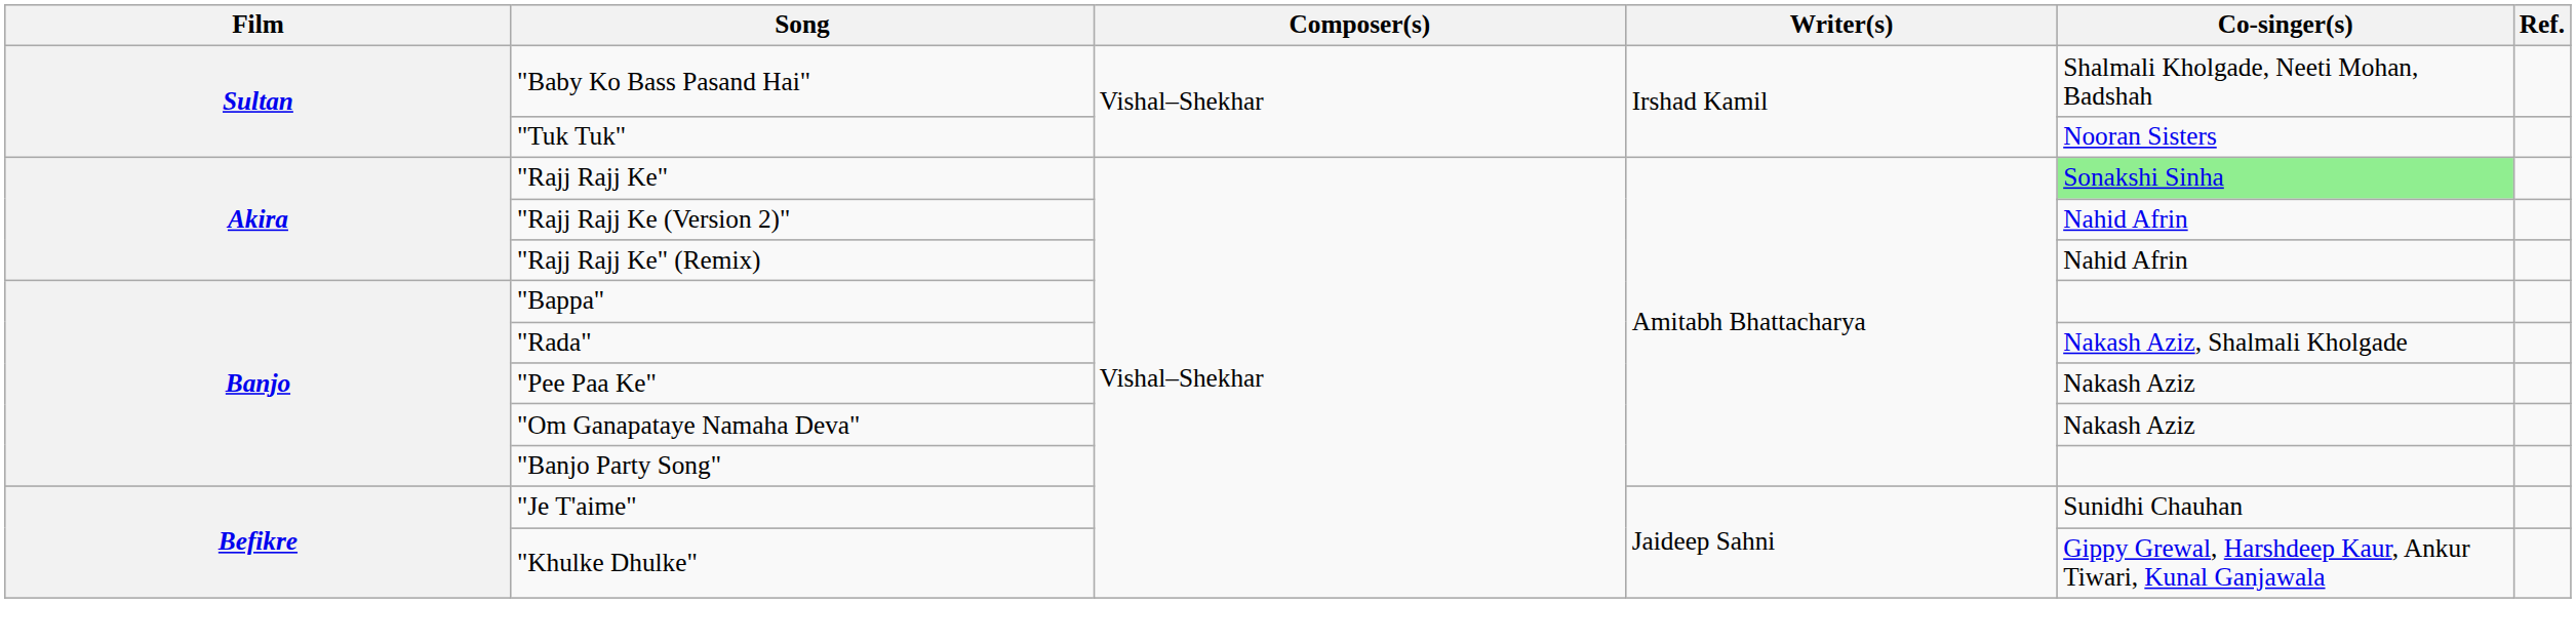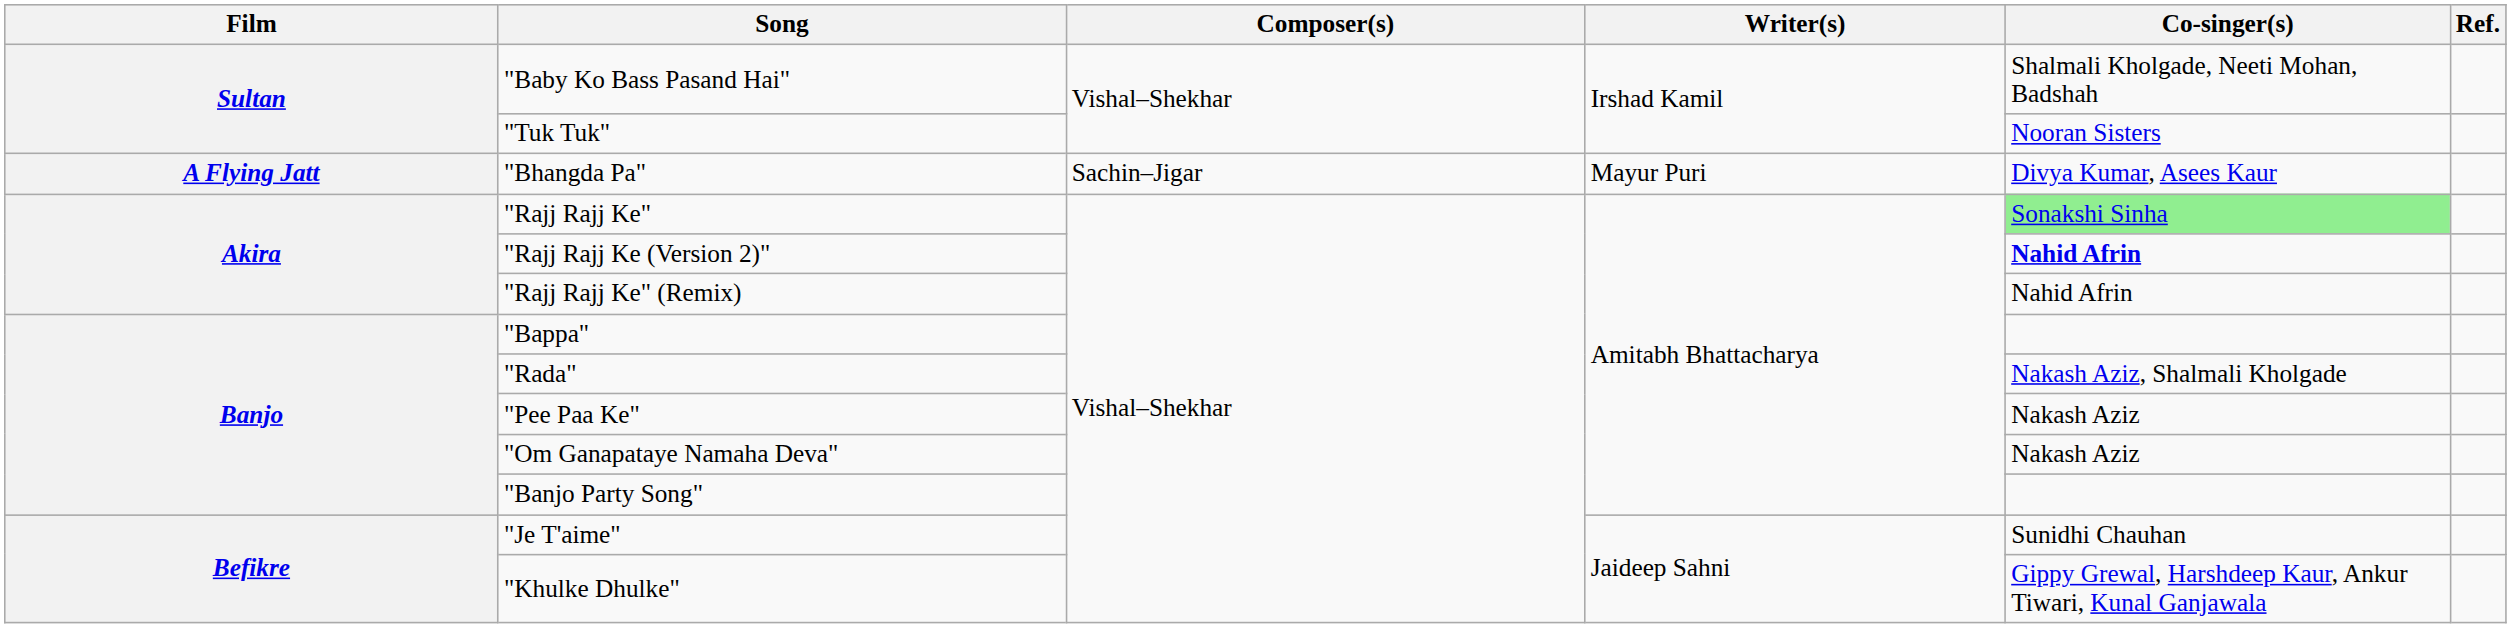+ row: A Flying Jatt | "Bhangda Pa" | Sachin–Jigar | Mayur Puri | Divya Kumar, Asees Kaur
"Rajj Rajj Ke (Version 2)" | Co-singer(s): normal -> bold
